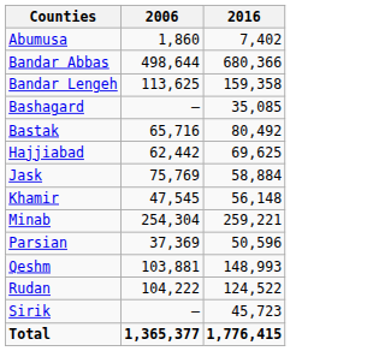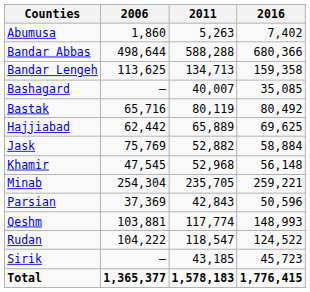+ column: 2011 | 5,263 | 588,288 | 134,713 | 40,007 | 80,119 | 65,889 | 52,882 | 52,968 | 235,705 | 42,843 | 117,774 | 118,547 | 43,185 | 1,578,183
